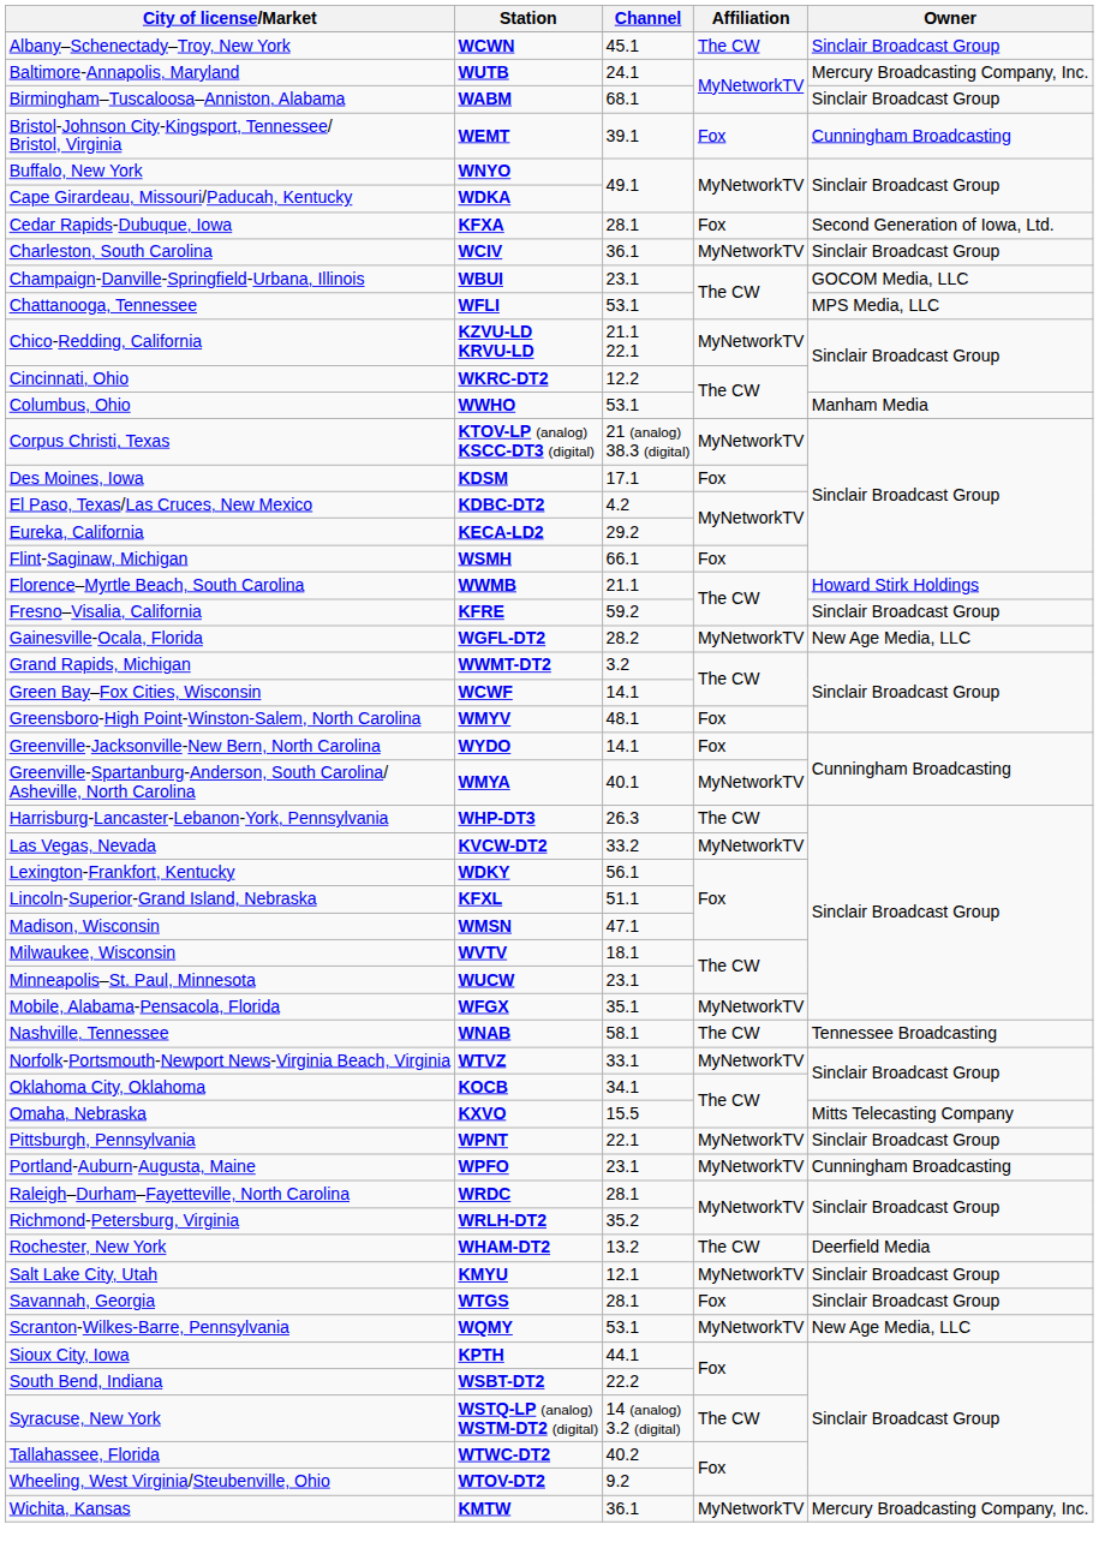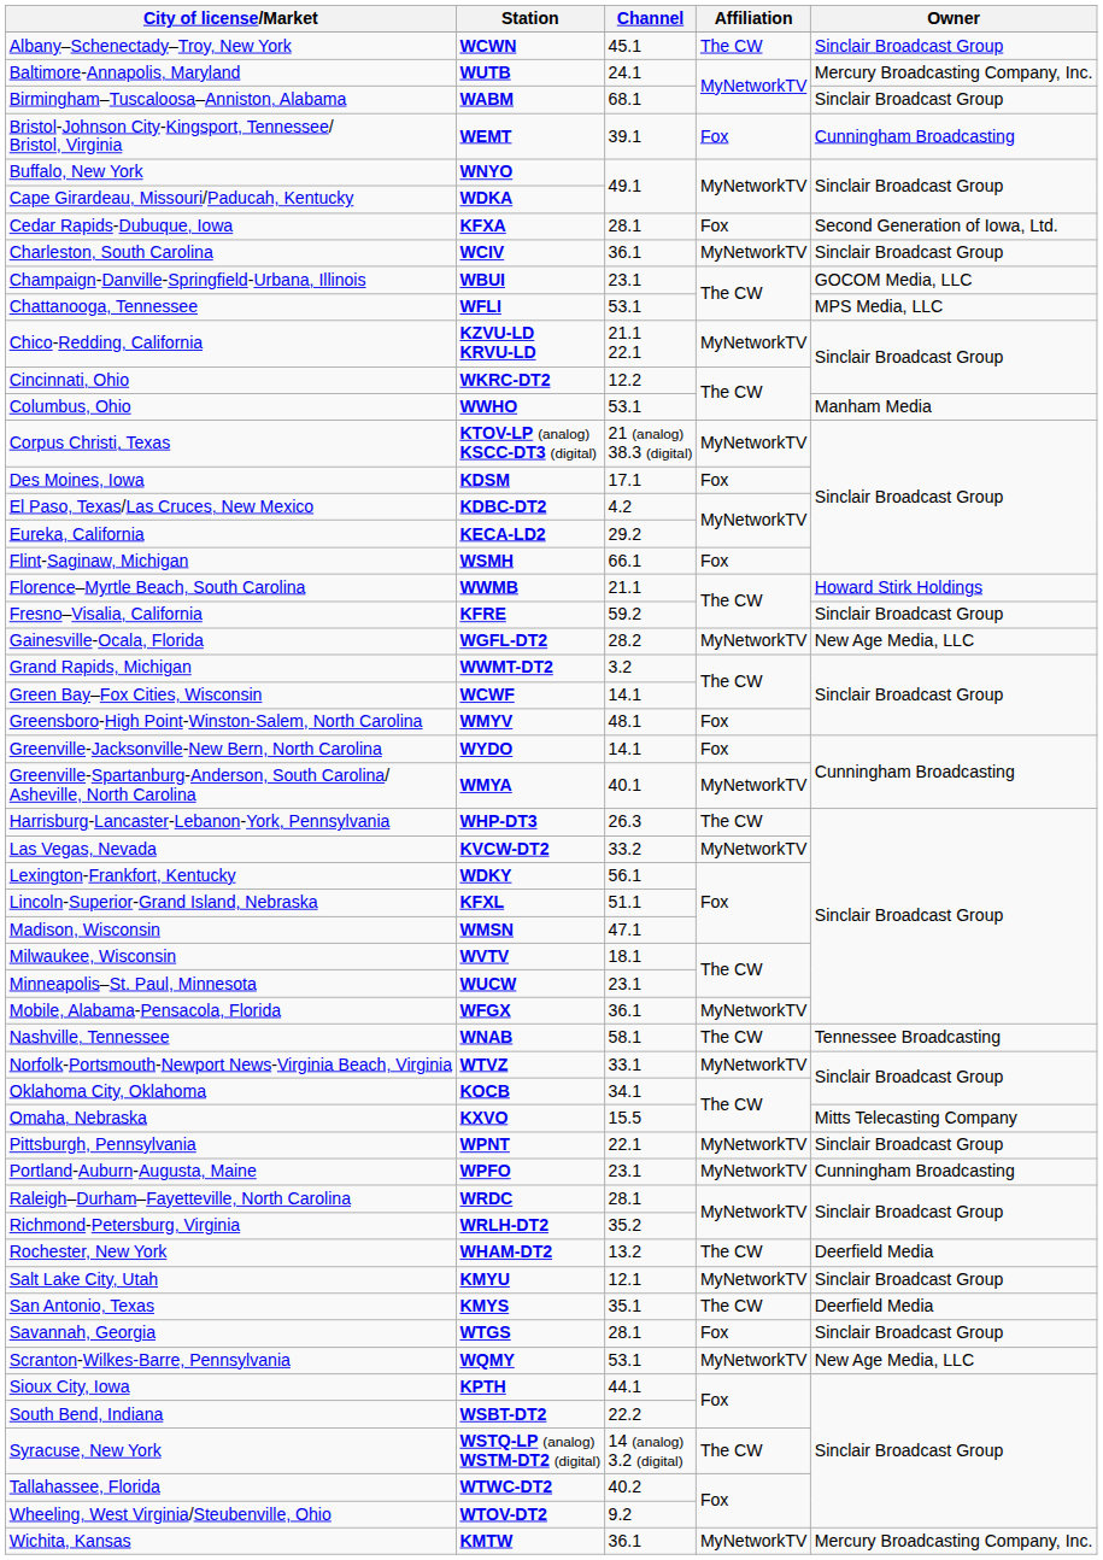Mobile, Alabama-Pensacola, Florida | Channel: 35.1 -> 36.1
+ row: San Antonio, Texas | KMYS | 35.1 | The CW | Deerfield Media
